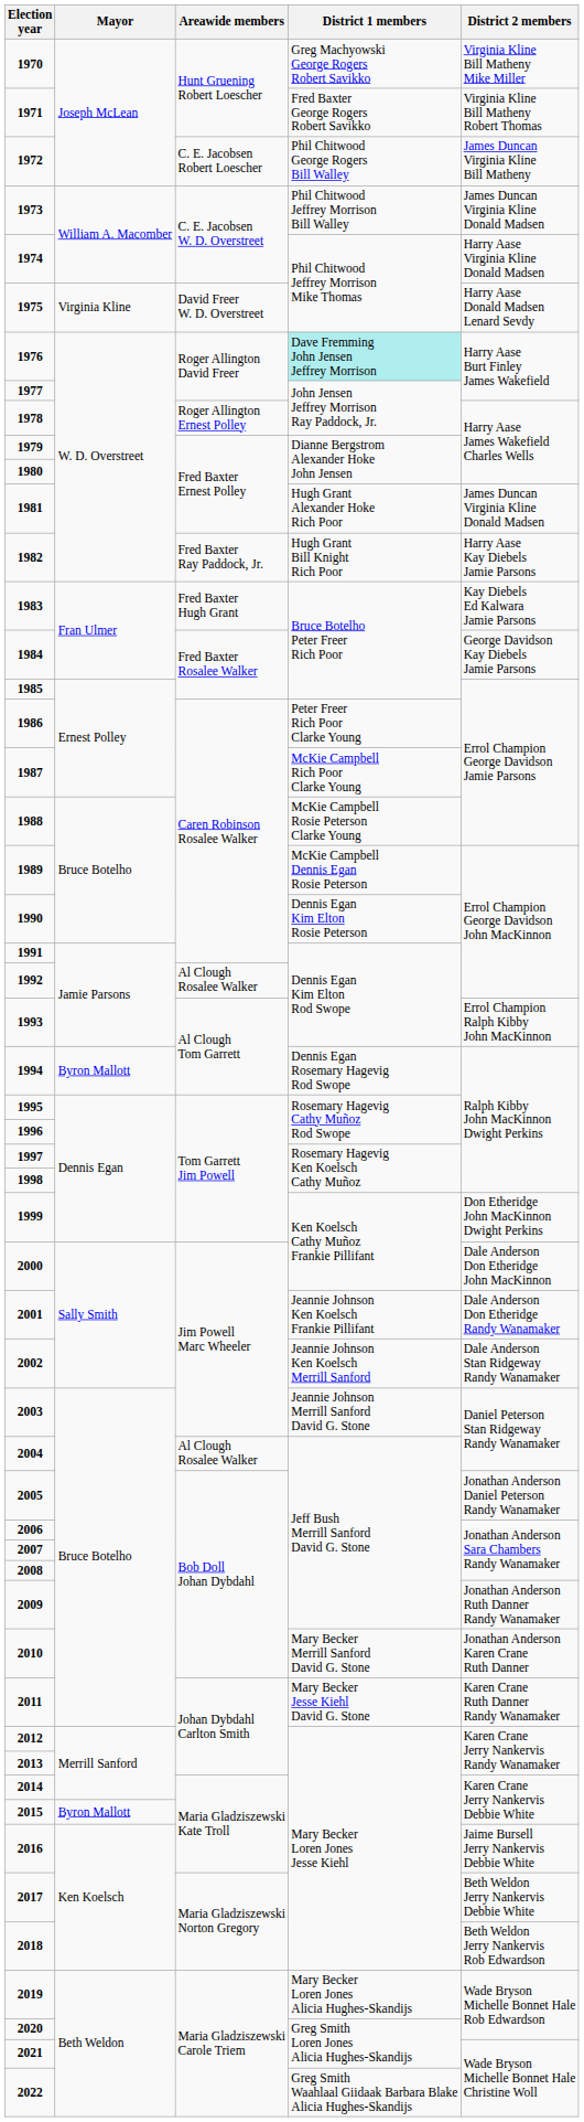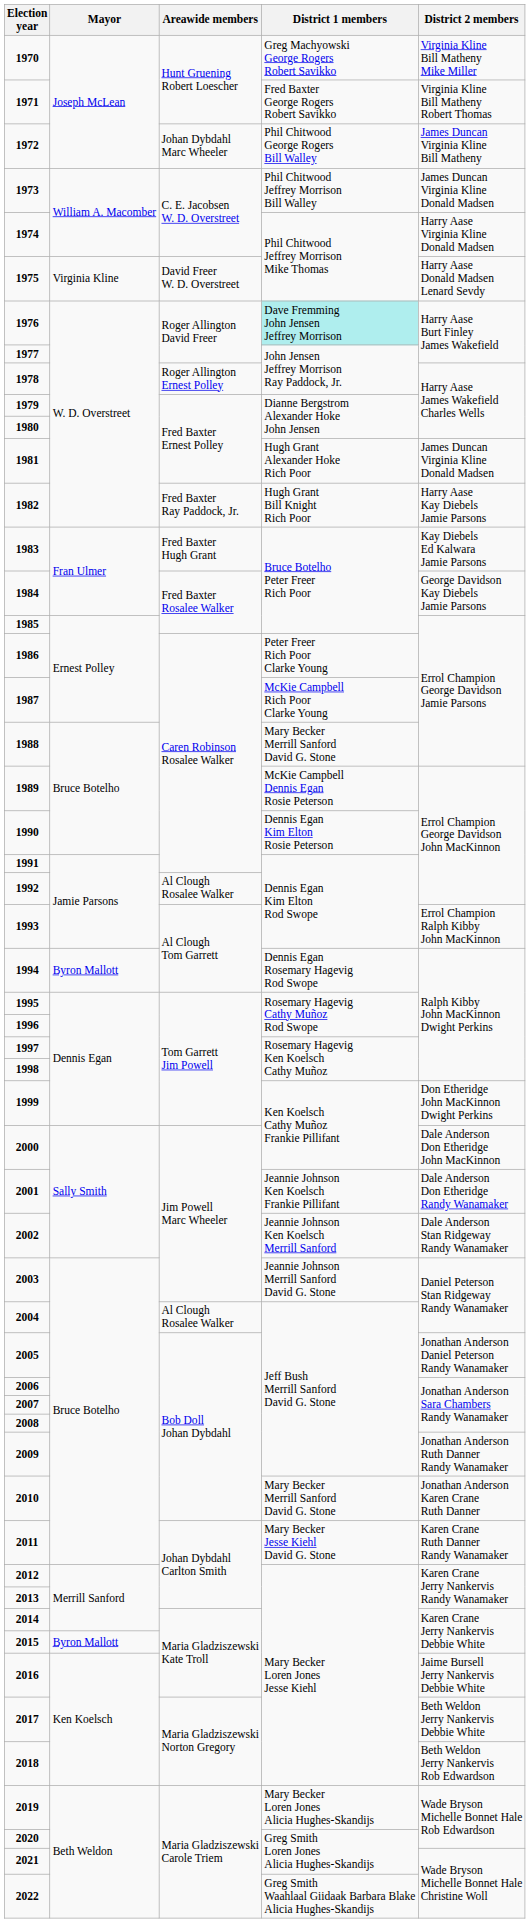1972 | Areawide members: C. E. Jacobsen Robert Loescher -> Johan Dybdahl Marc Wheeler
1988 | District 1 members: McKie Campbell Rosie Peterson Clarke Young -> Mary Becker Merrill Sanford David G. Stone
